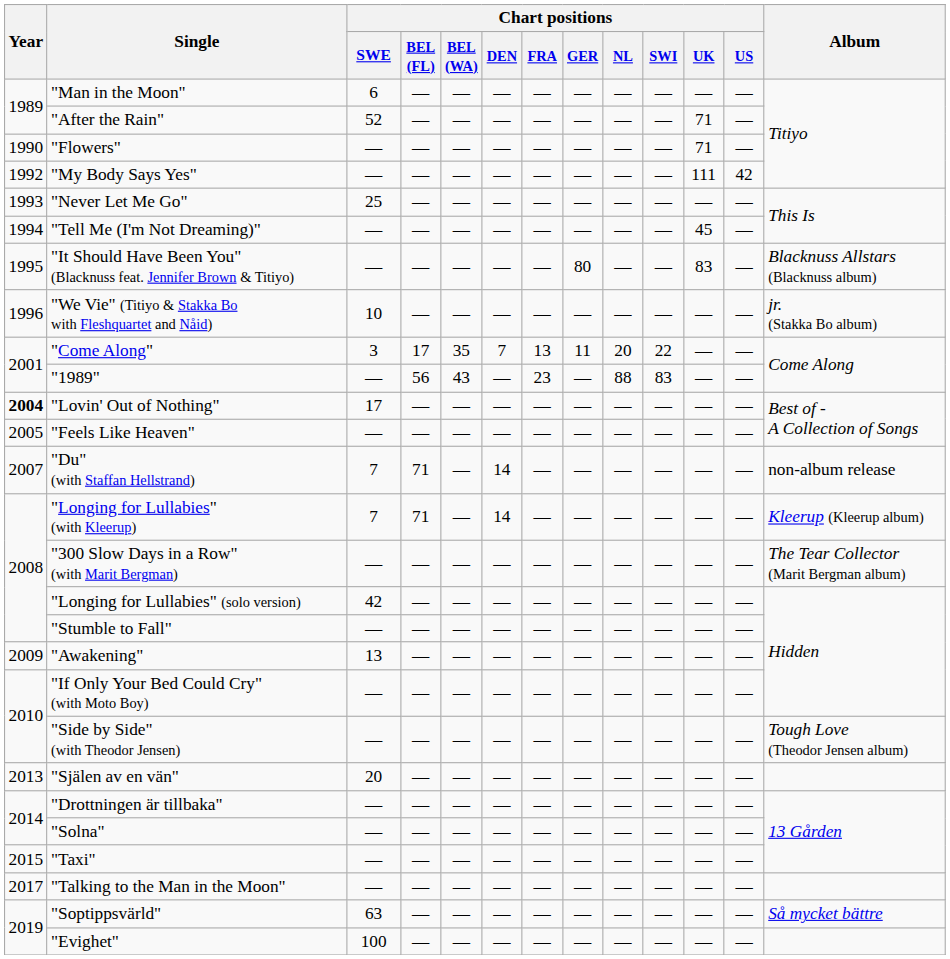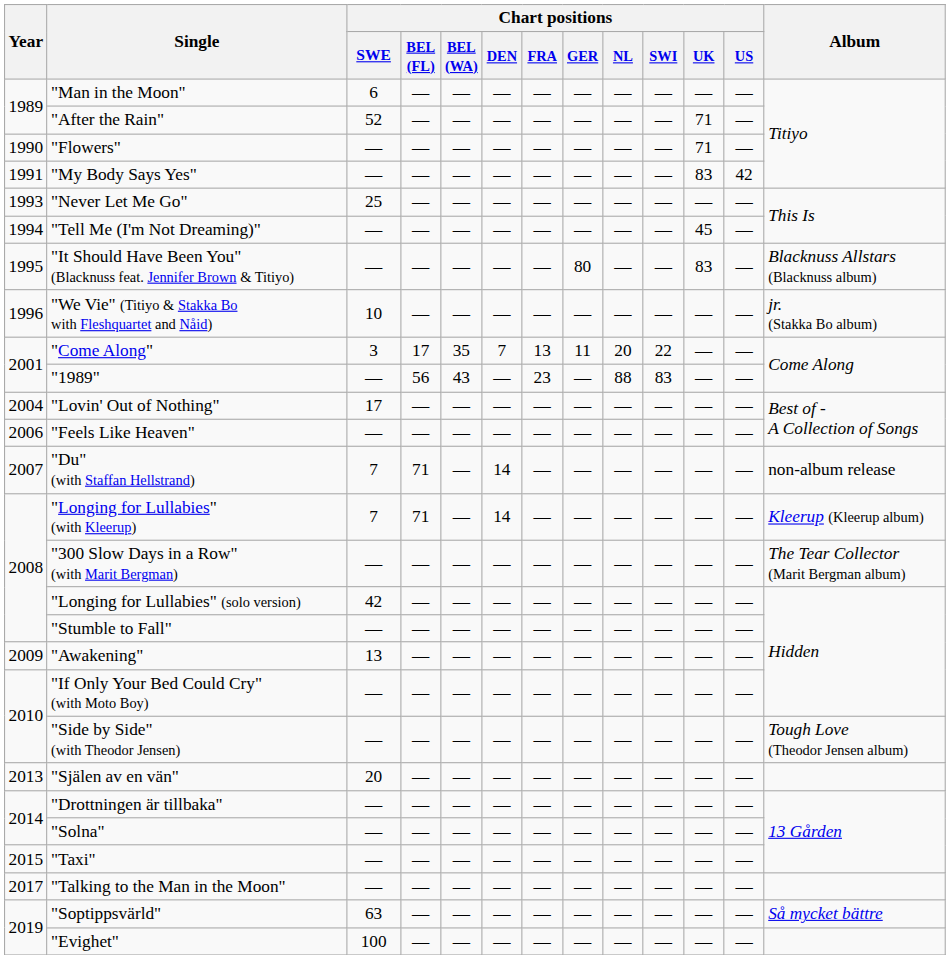"My Body Says Yes" | Year: 1992 -> 1991
"My Body Says Yes" | Chart positions / UK: 111 -> 83
"Lovin' Out of Nothing" | Year: bold -> normal
"Feels Like Heaven" | Year: 2005 -> 2006
